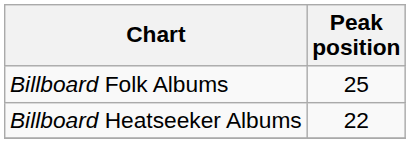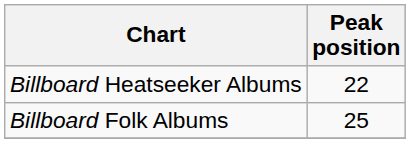rows swapped: Billboard Heatseeker Albums <-> Billboard Folk Albums
